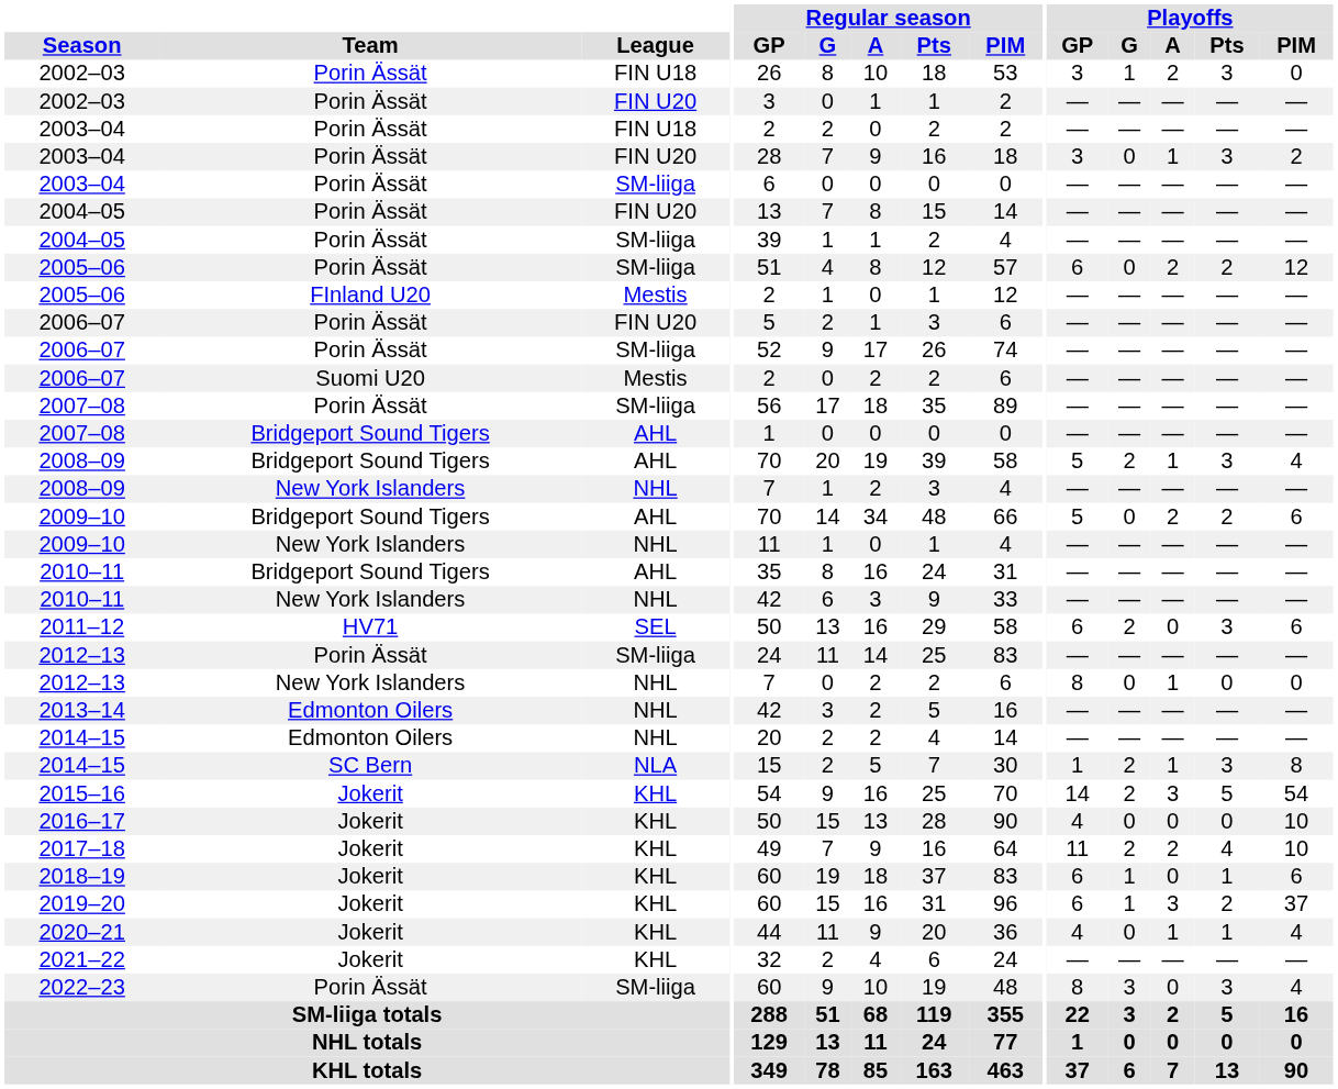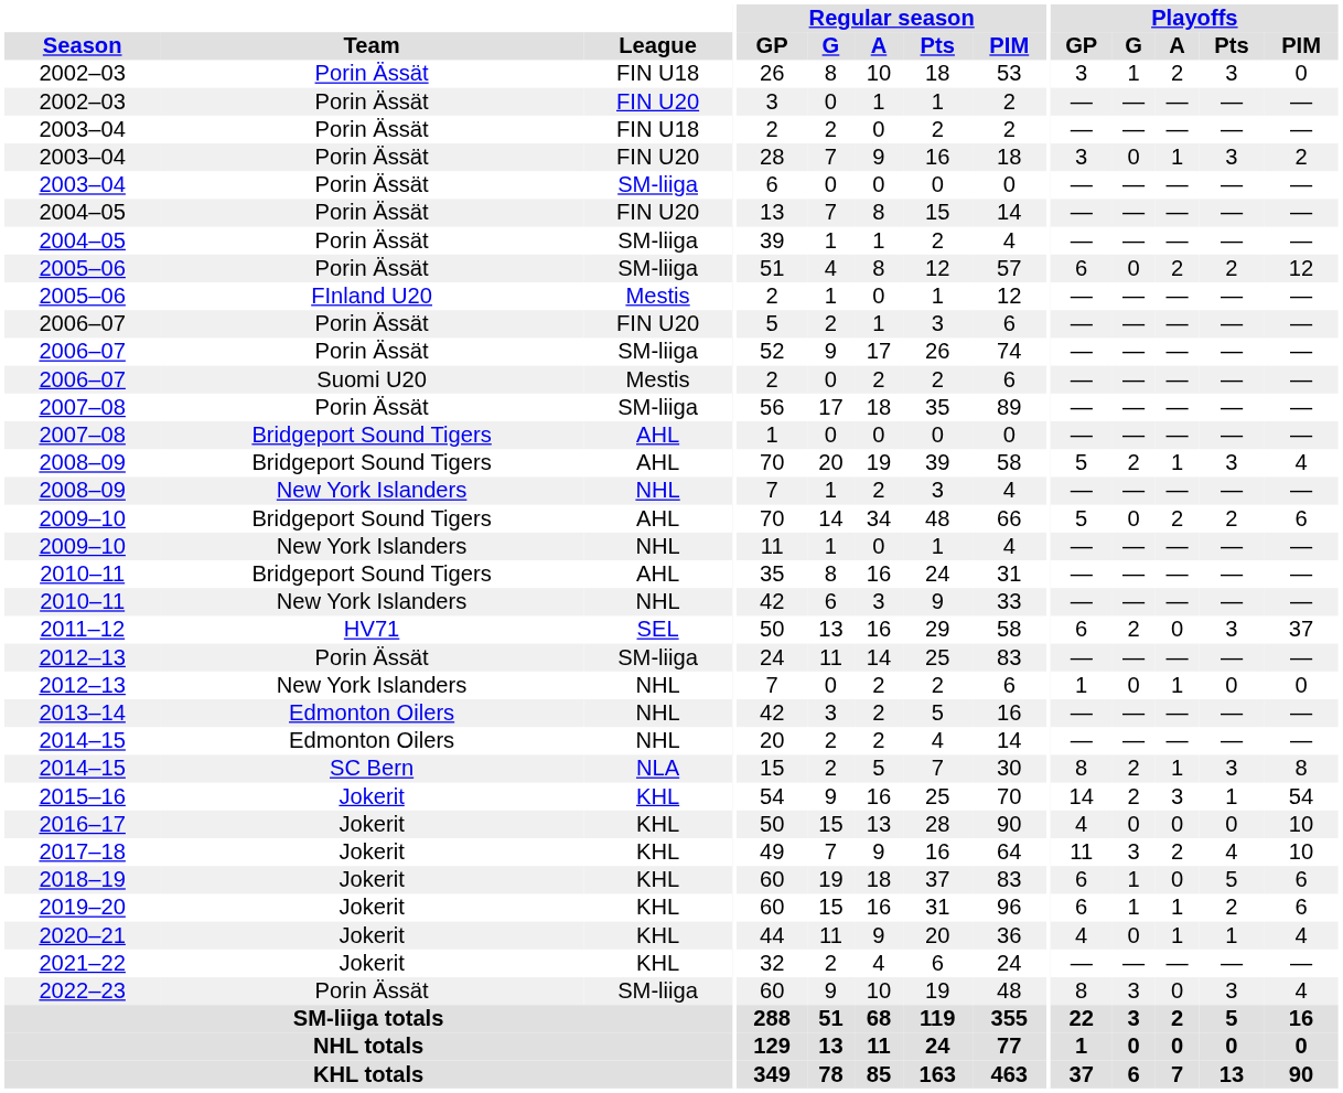2011–12 | Playoffs / PIM: 6 -> 37
2012–13 / NHL | Playoffs / GP: 8 -> 1
2014–15 / NLA | Playoffs / GP: 1 -> 8
2015–16 | Playoffs / Pts: 5 -> 1
2017–18 | Playoffs / G: 2 -> 3
2018–19 | Playoffs / Pts: 1 -> 5
2019–20 | Playoffs / A: 3 -> 1
2019–20 | Playoffs / PIM: 37 -> 6
